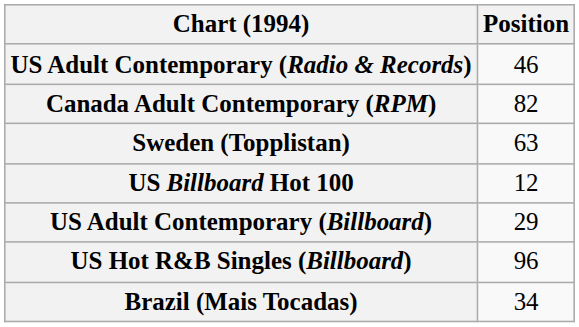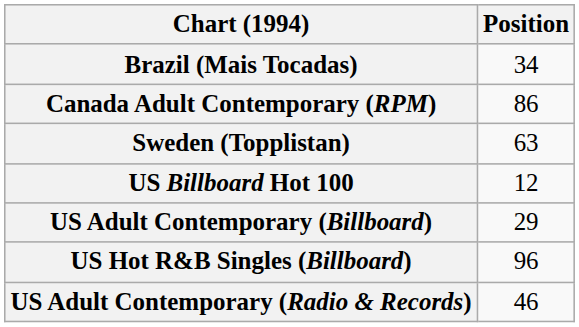rows swapped: Brazil (Mais Tocadas) <-> US Adult Contemporary (Radio & Records)
Canada Adult Contemporary (RPM) | Position: 82 -> 86
